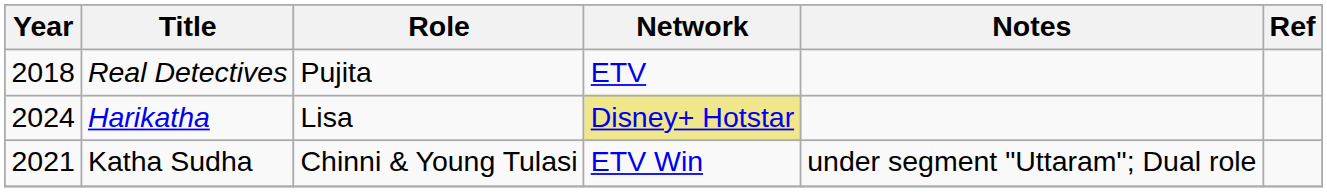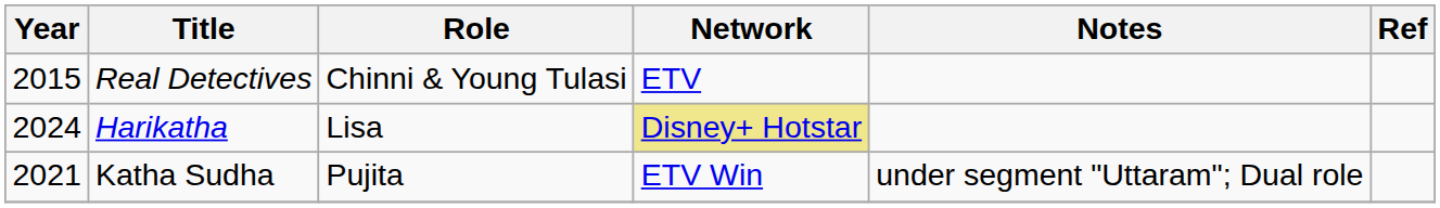Real Detectives | Year: 2018 -> 2015
Real Detectives | Role: Pujita -> Chinni & Young Tulasi
Katha Sudha | Role: Chinni & Young Tulasi -> Pujita
